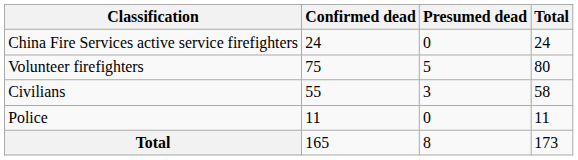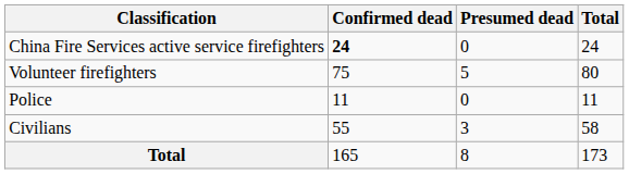China Fire Services active service firefighters | Confirmed dead: normal -> bold
rows swapped: Police <-> Civilians
